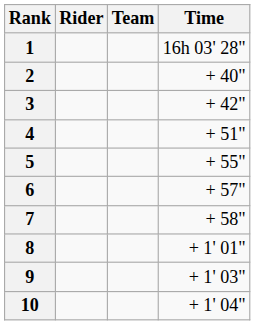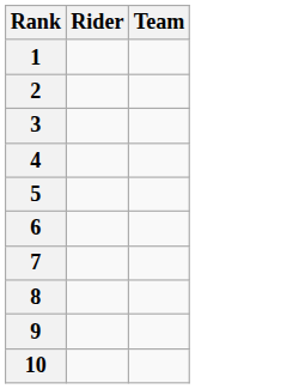- column: Time | 16h 03' 28" | + 40" | + 42" | + 51" | + 55" | + 57" | + 58" | + 1' 01" | + 1' 03" | + 1' 04"
